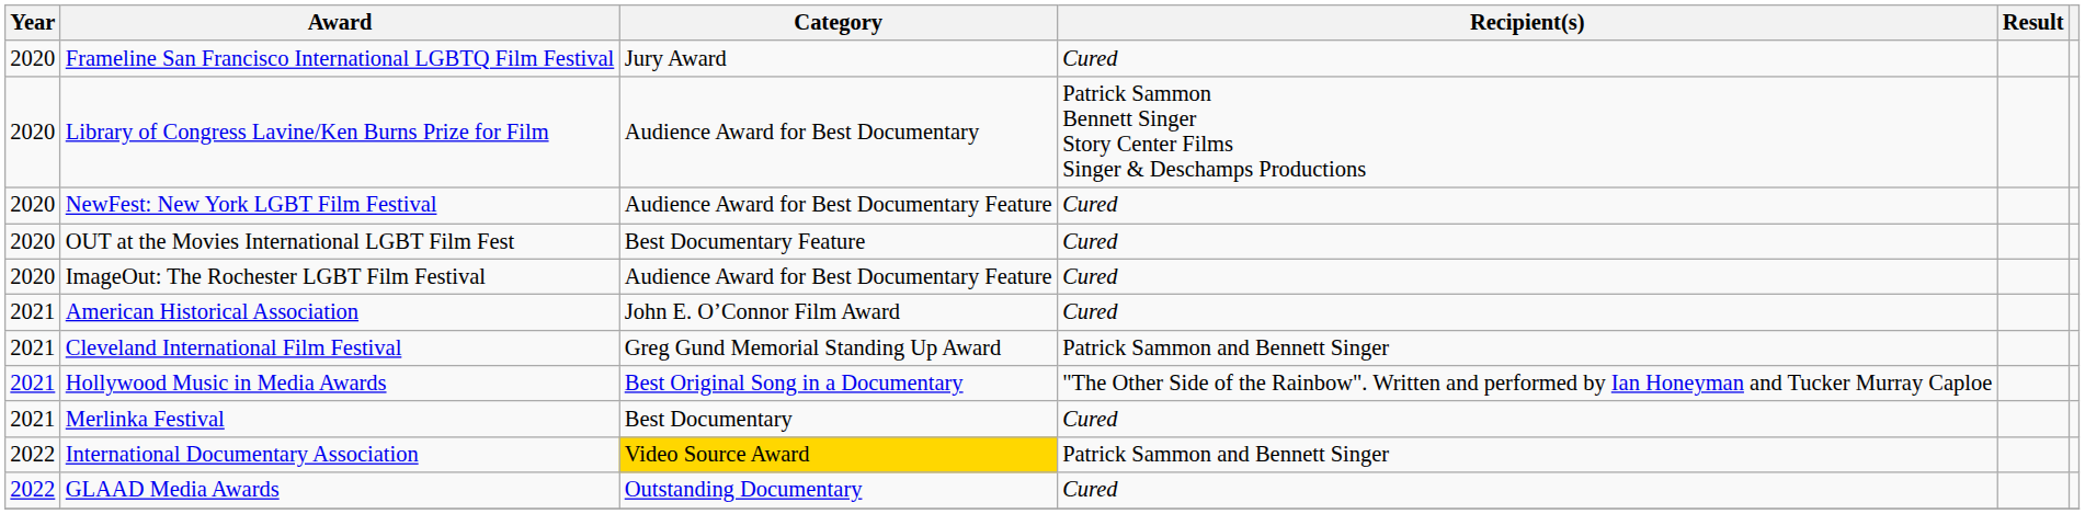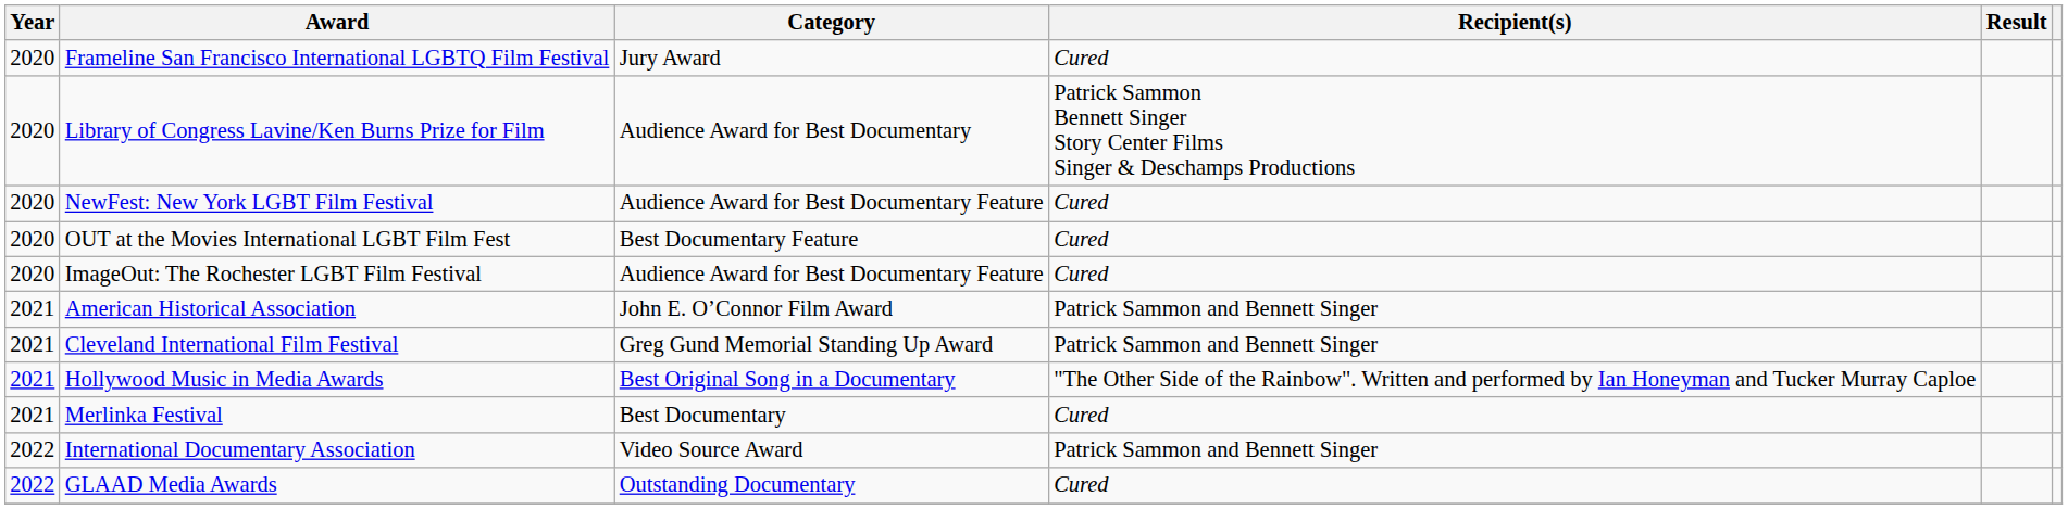American Historical Association | Recipient(s): Cured -> Patrick Sammon and Bennett Singer
International Documentary Association | Category: gold background -> no background
